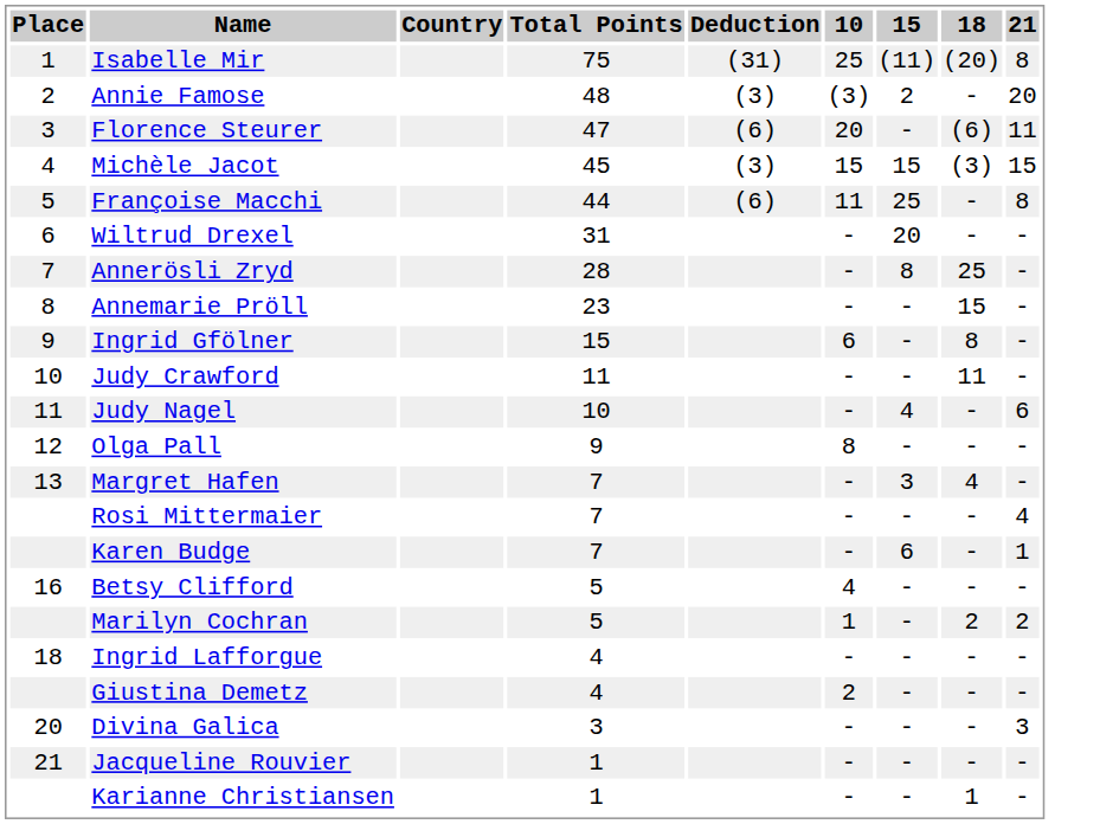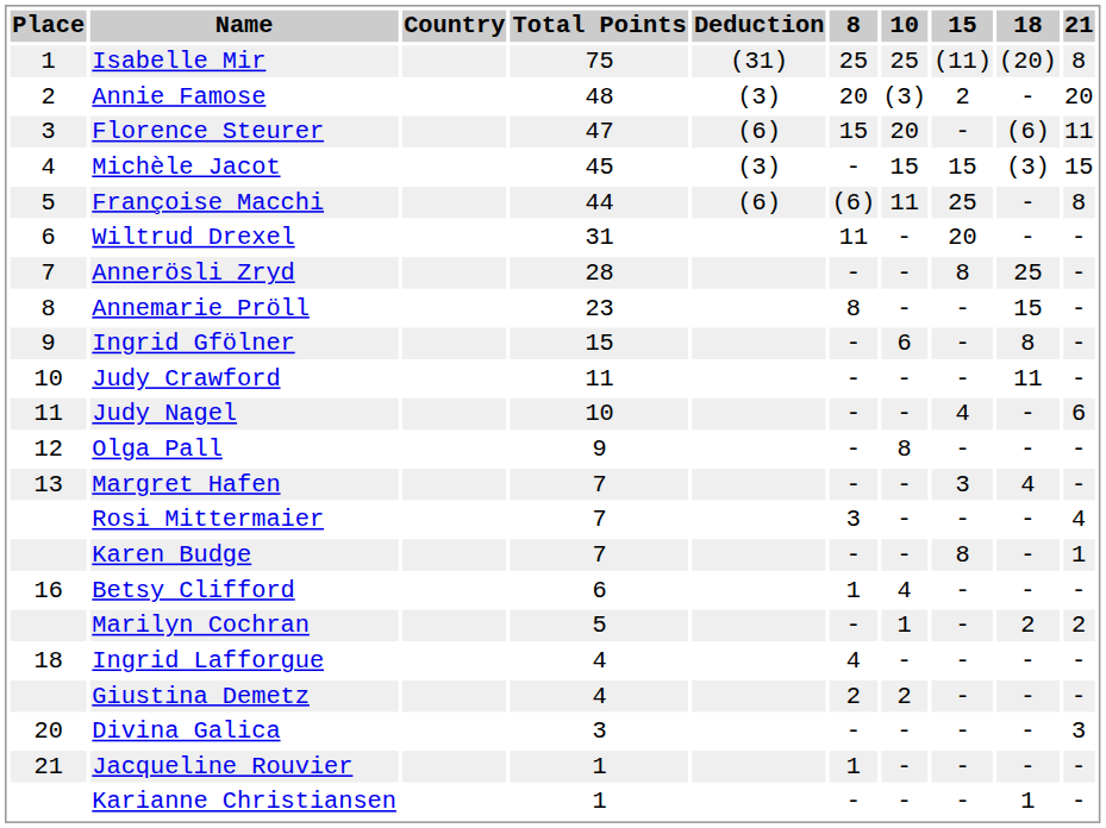+ column: 8 | 25 | 20 | 15 | - | (6) | 11 | - | 8 | - | - | - | - | - | 3 | - | 1 | - | 4 | 2 | - | 1 | -
Karen Budge | 15: 6 -> 8
Betsy Clifford | Total Points: 5 -> 6
